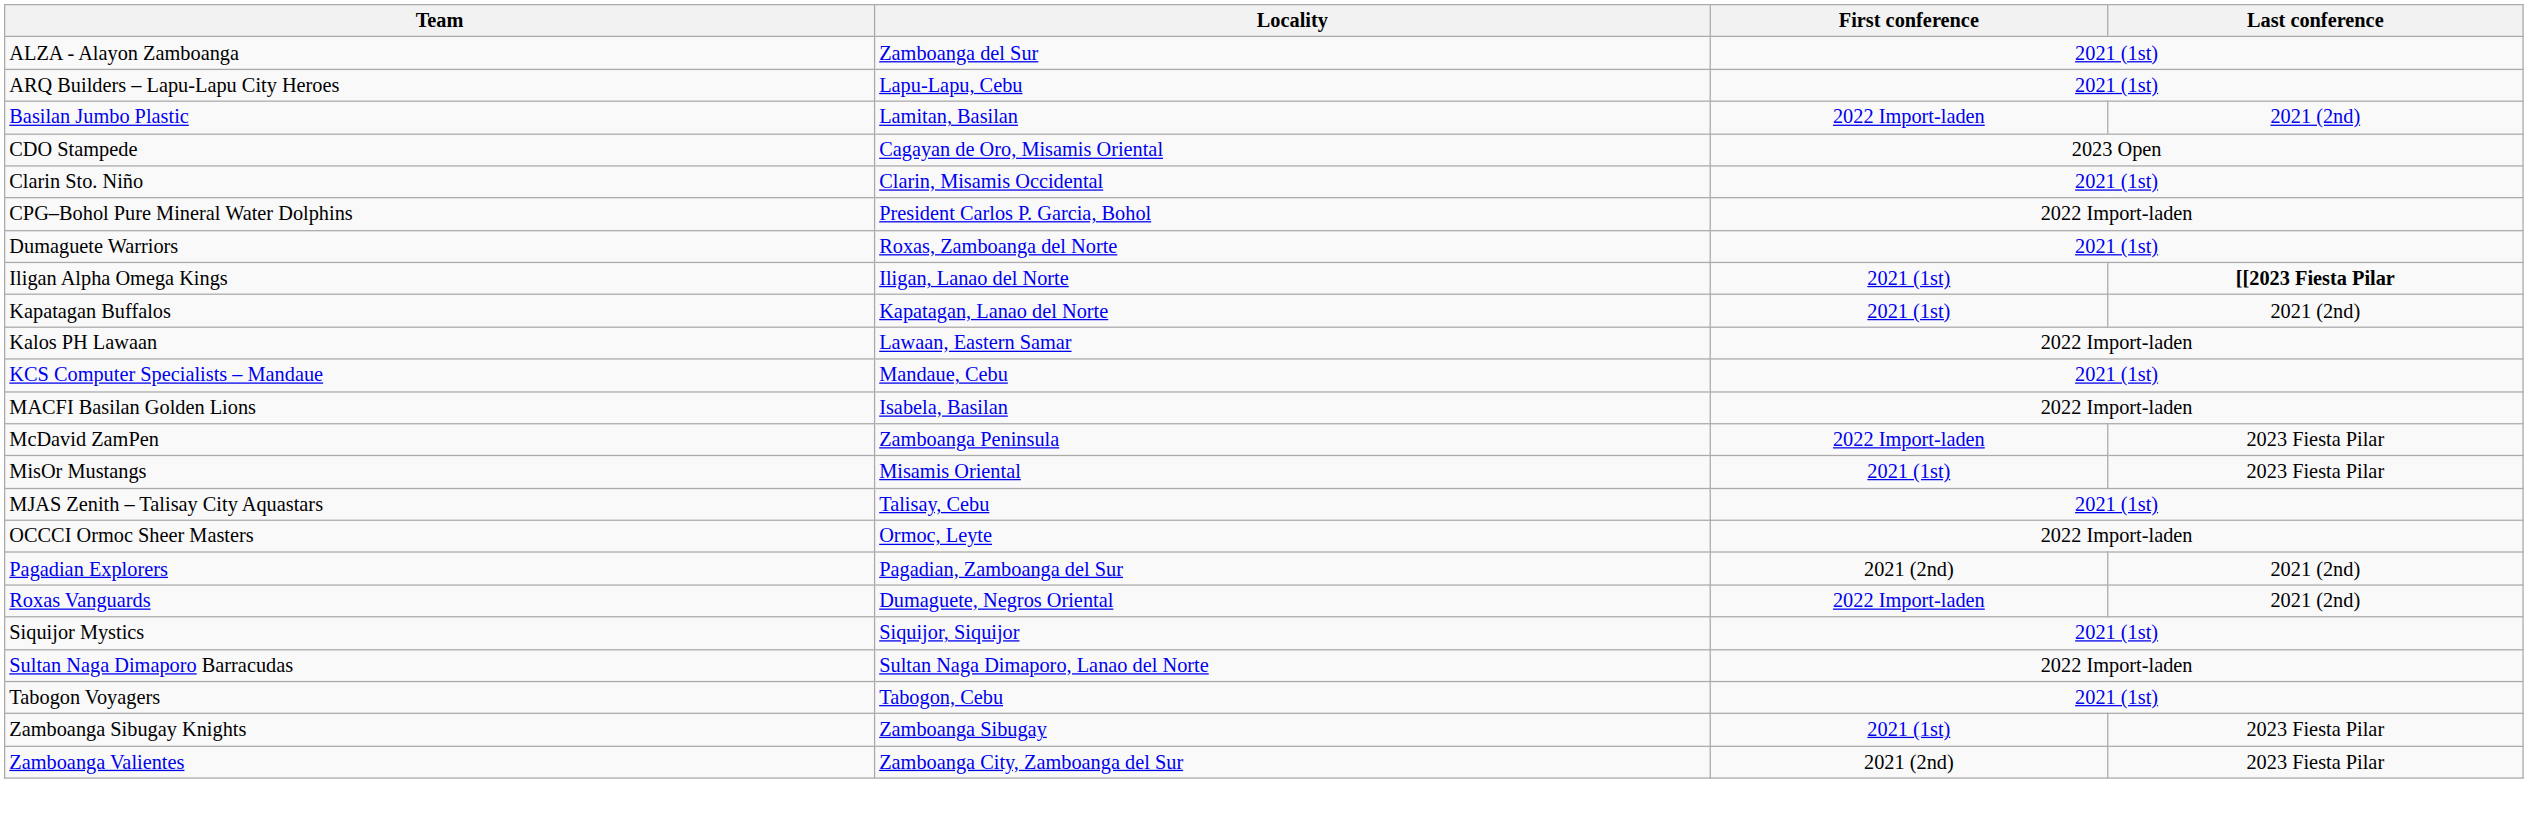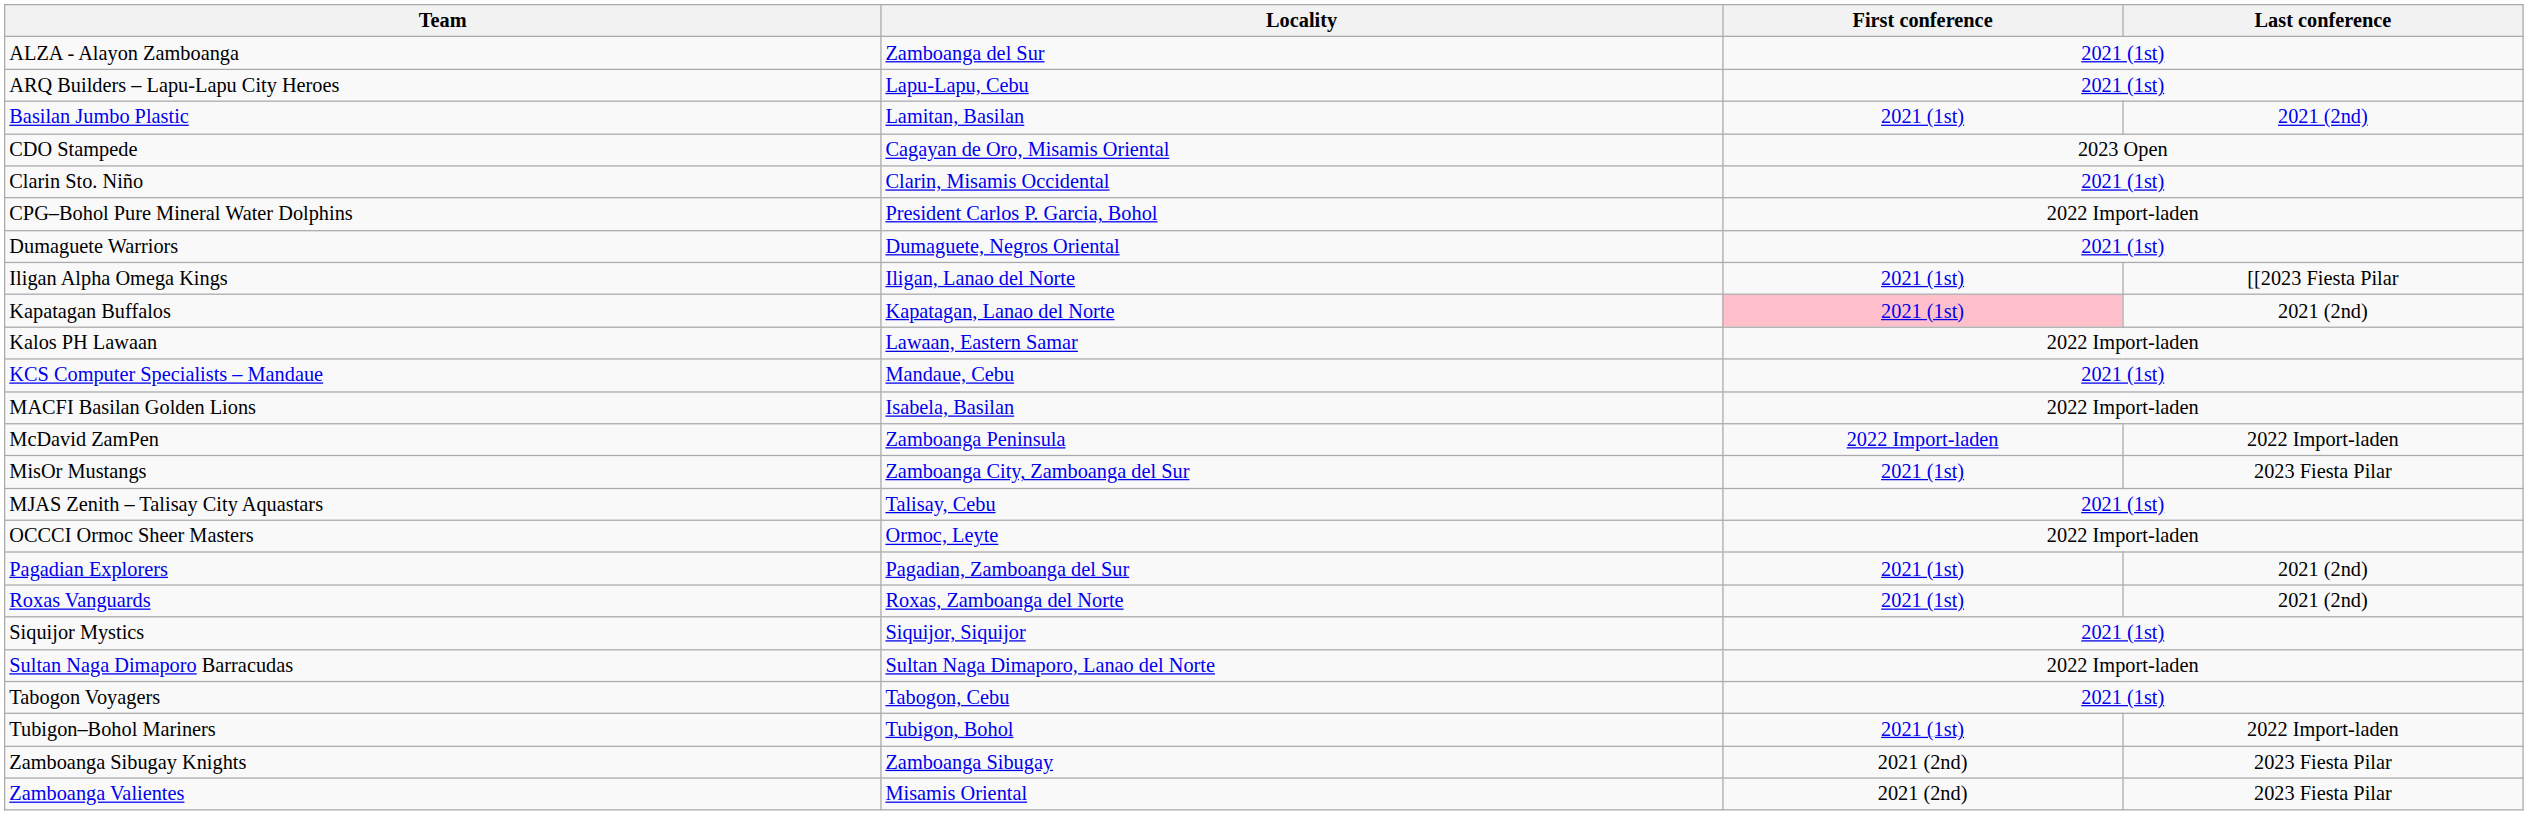Basilan Jumbo Plastic | First conference: 2022 Import-laden -> 2021 (1st)
Dumaguete Warriors | Locality: Roxas, Zamboanga del Norte -> Dumaguete, Negros Oriental
Iligan Alpha Omega Kings | Last conference: bold -> normal
Kapatagan Buffalos | First conference: no background -> pink background
McDavid ZamPen | Last conference: 2023 Fiesta Pilar -> 2022 Import-laden
MisOr Mustangs | Locality: Misamis Oriental -> Zamboanga City, Zamboanga del Sur
Pagadian Explorers | First conference: 2021 (2nd) -> 2021 (1st)
Roxas Vanguards | Locality: Dumaguete, Negros Oriental -> Roxas, Zamboanga del Norte
Roxas Vanguards | First conference: 2022 Import-laden -> 2021 (1st)
+ row: Tubigon–Bohol Mariners | Tubigon, Bohol | 2021 (1st) | 2022 Import-laden
Zamboanga Sibugay Knights | First conference: 2021 (1st) -> 2021 (2nd)
Zamboanga Valientes | Locality: Zamboanga City, Zamboanga del Sur -> Misamis Oriental
